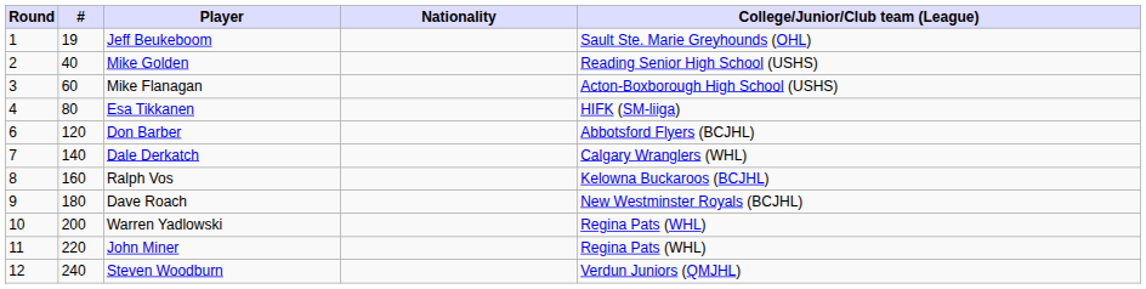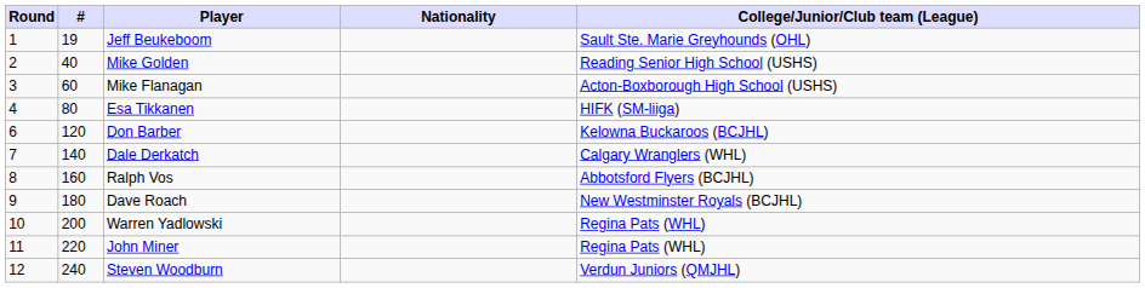Don Barber | College/Junior/Club team (League): Abbotsford Flyers (BCJHL) -> Kelowna Buckaroos (BCJHL)
Ralph Vos | College/Junior/Club team (League): Kelowna Buckaroos (BCJHL) -> Abbotsford Flyers (BCJHL)
